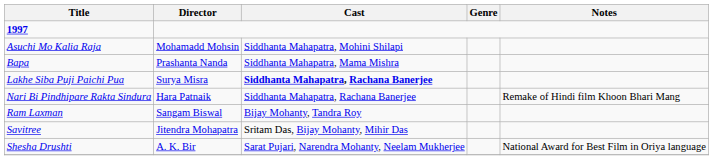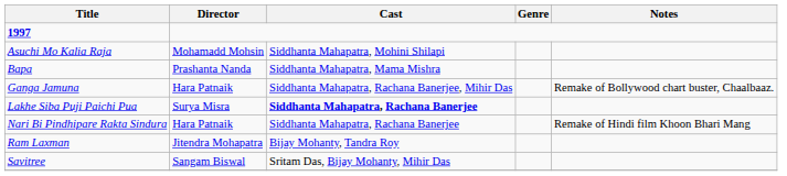+ row: Ganga Jamuna | Hara Patnaik | Siddhanta Mahapatra, Rachana Banerjee, Mihir Das | Remake of Bollywood chart buster, Chaalbaaz.
Ram Laxman | Director: Sangam Biswal -> Jitendra Mohapatra
Savitree | Director: Jitendra Mohapatra -> Sangam Biswal
- row: Shesha Drushti | A. K. Bir | Sarat Pujari, Narendra Mohanty, Neelam Mukherjee | National Award for Best Film in Oriya language
